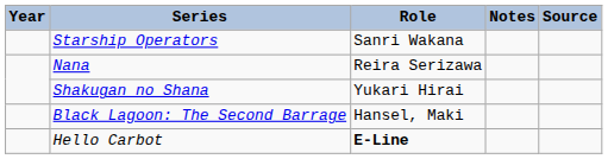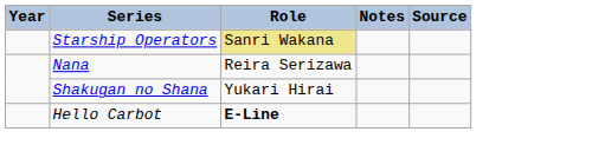Starship Operators | Role: no background -> khaki background
- row: Black Lagoon: The Second Barrage | Hansel, Maki
